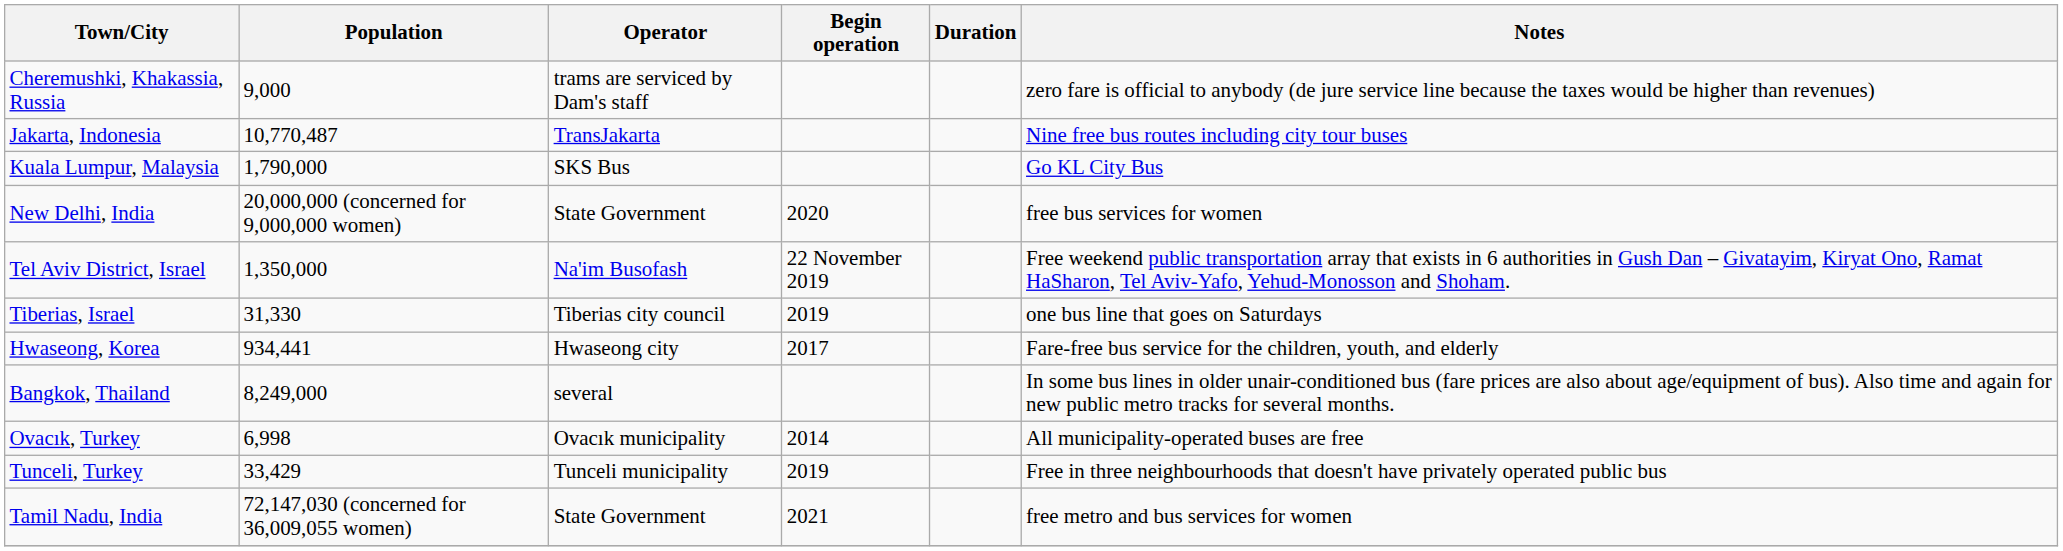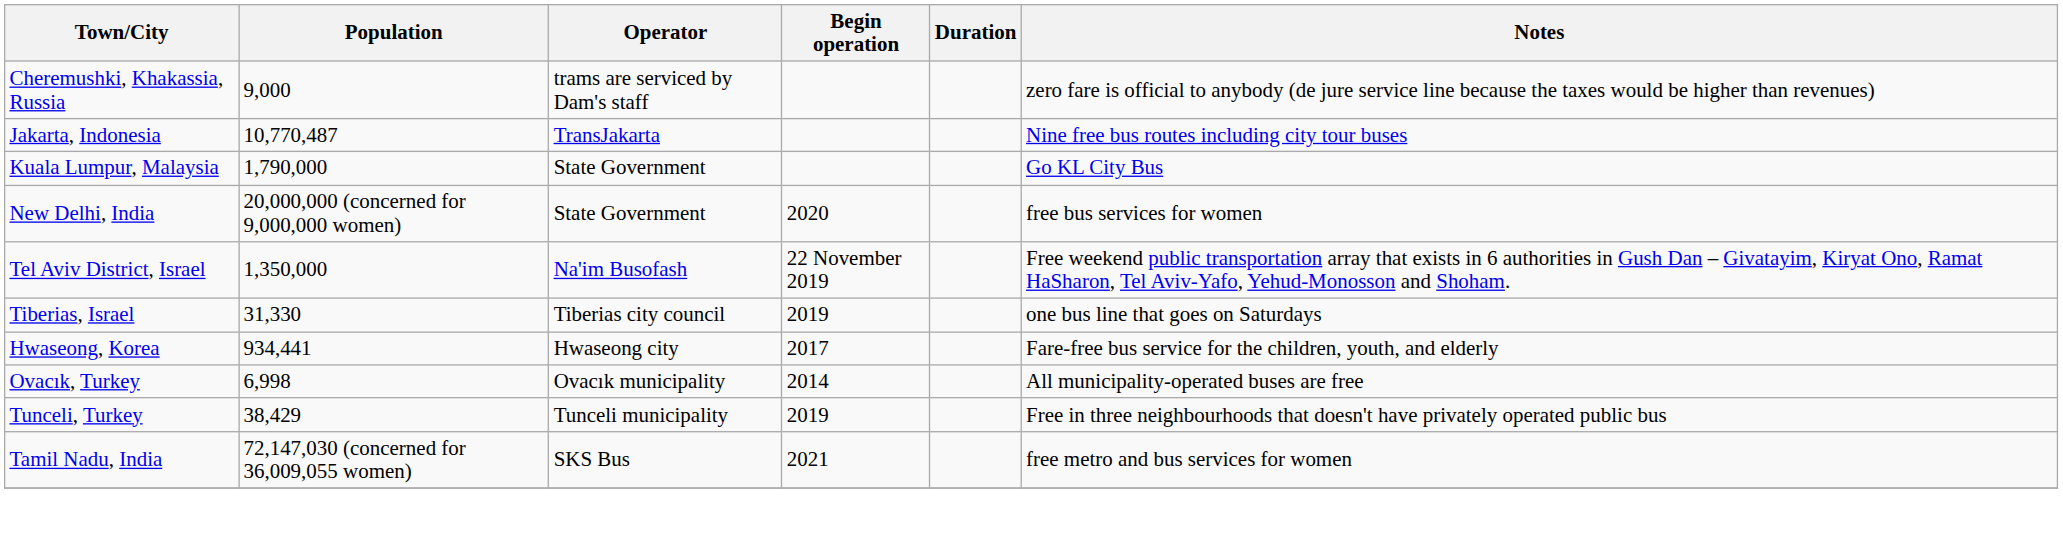Kuala Lumpur, Malaysia | Operator: SKS Bus -> State Government
- row: Bangkok, Thailand | 8,249,000 | several | In some bus lines in older unair-conditioned bus (fare prices are also about age/equipment of bus). Also time and again for new public metro tracks for several months.
Tunceli, Turkey | Population: 33,429 -> 38,429
Tamil Nadu, India | Operator: State Government -> SKS Bus
